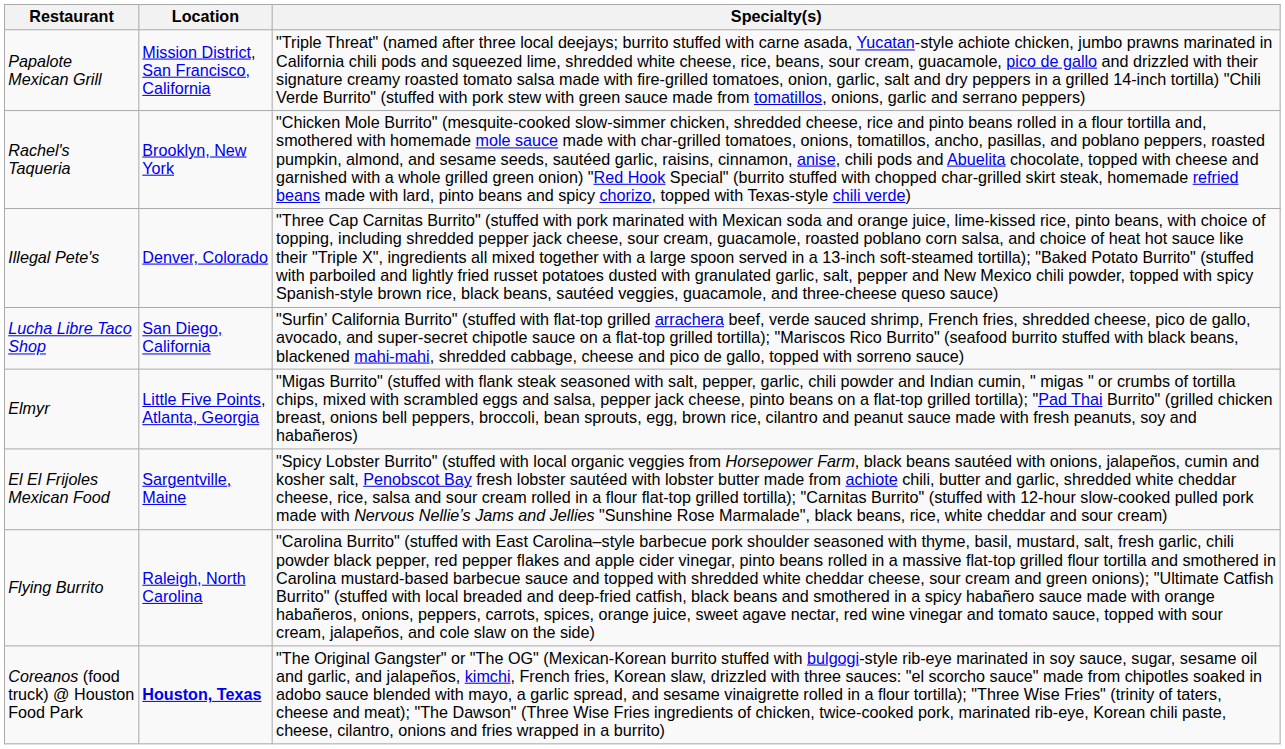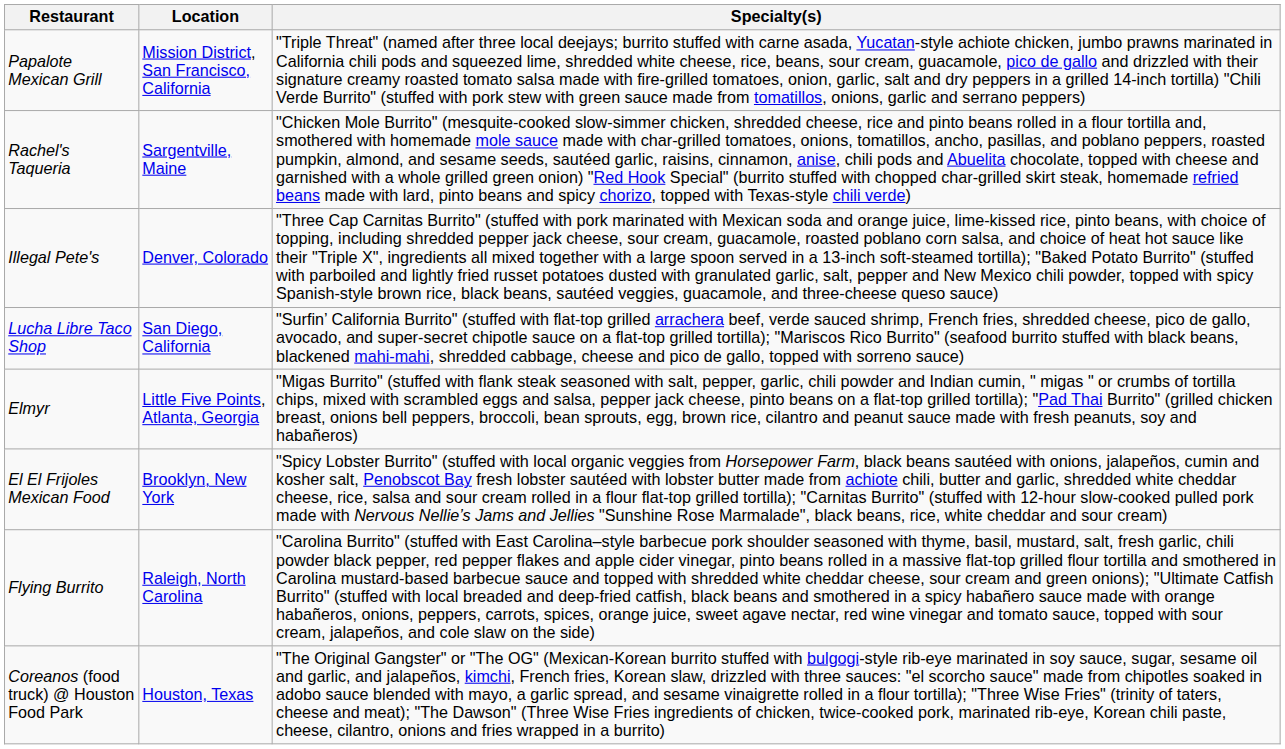Rachel's Taqueria | Location: Brooklyn, New York -> Sargentville, Maine
El El Frijoles Mexican Food | Location: Sargentville, Maine -> Brooklyn, New York
Coreanos (food truck) @ Houston Food Park | Location: bold -> normal
